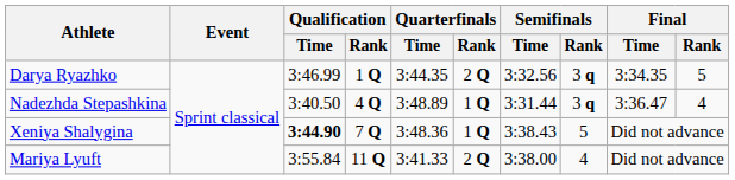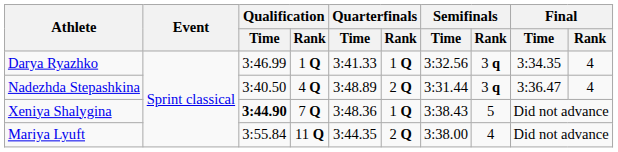Darya Ryazhko | Quarterfinals / Time: 3:44.35 -> 3:41.33
Darya Ryazhko | Quarterfinals / Rank: 2 Q -> 1 Q
Darya Ryazhko | Final / Rank: 5 -> 4
Nadezhda Stepashkina | Quarterfinals / Rank: 1 Q -> 2 Q
Mariya Lyuft | Quarterfinals / Time: 3:41.33 -> 3:44.35
